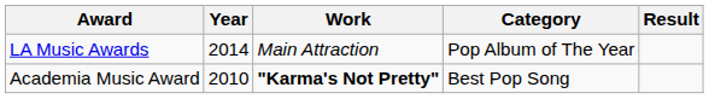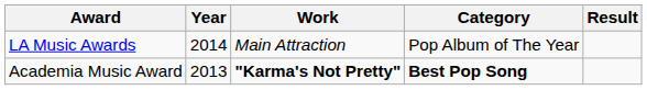Academia Music Award | Year: 2010 -> 2013
Academia Music Award | Category: normal -> bold
